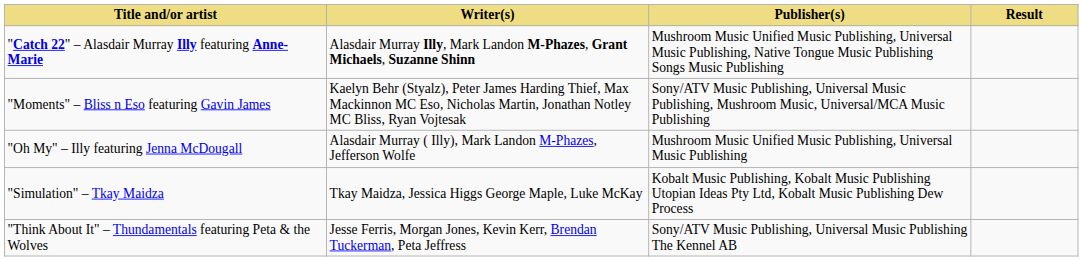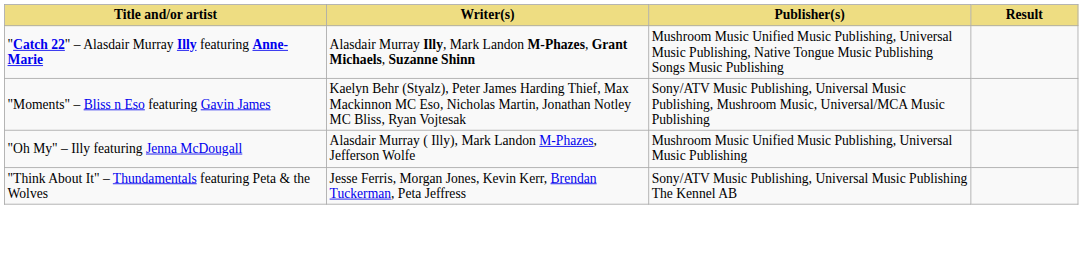- row: "Simulation" – Tkay Maidza | Tkay Maidza, Jessica Higgs George Maple, Luke McKay | Kobalt Music Publishing, Kobalt Music Publishing Utopian Ideas Pty Ltd, Kobalt Music Publishing Dew Process
